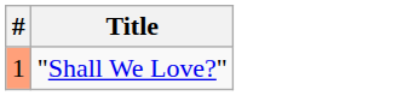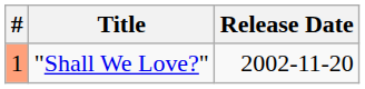+ column: Release Date | 2002-11-20
